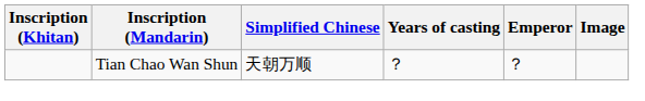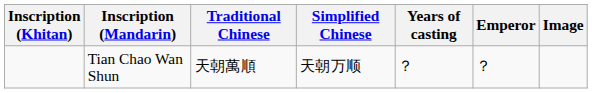+ column: Traditional Chinese | 天朝萬順
